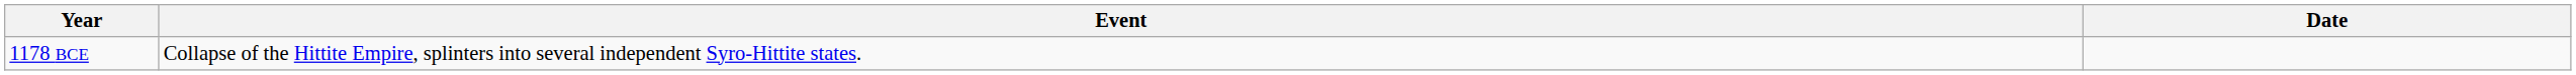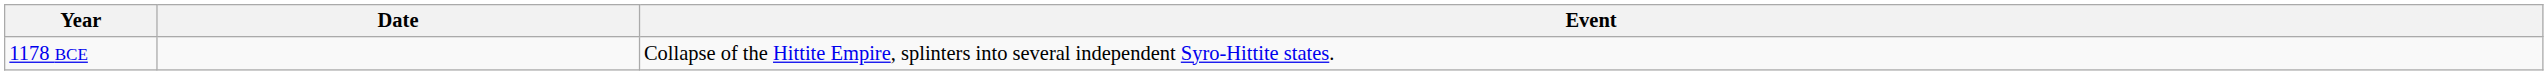columns swapped: Date <-> Event
